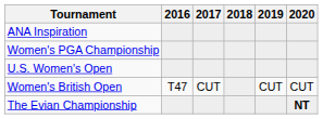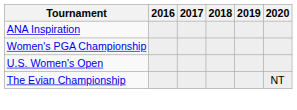- row: Women's British Open | T47 | CUT | CUT | CUT
The Evian Championship | 2020: bold -> normal
